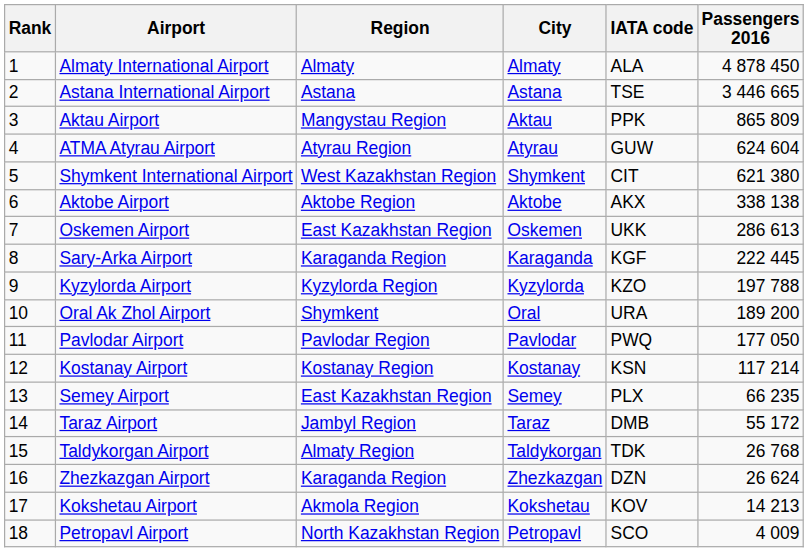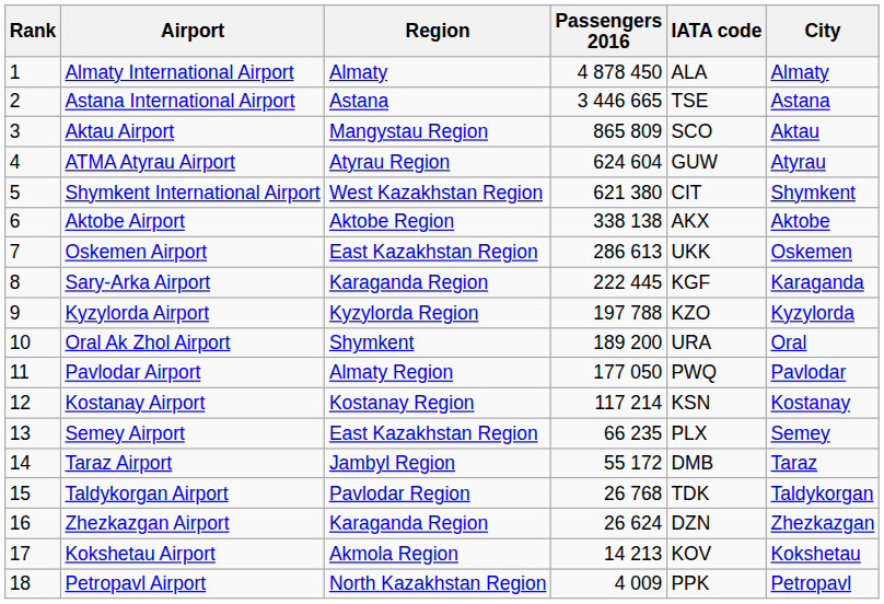columns swapped: City <-> Passengers 2016
Aktau Airport | IATA code: PPK -> SCO
Pavlodar Airport | Region: Pavlodar Region -> Almaty Region
Taldykorgan Airport | Region: Almaty Region -> Pavlodar Region
Petropavl Airport | IATA code: SCO -> PPK
